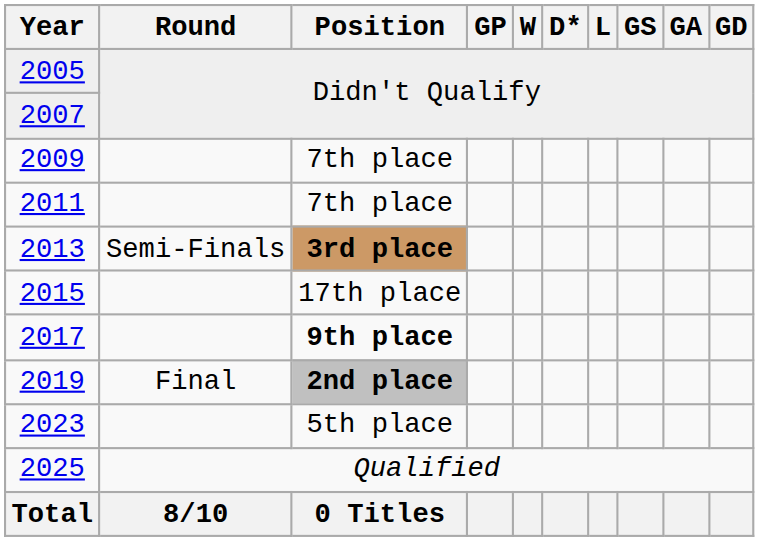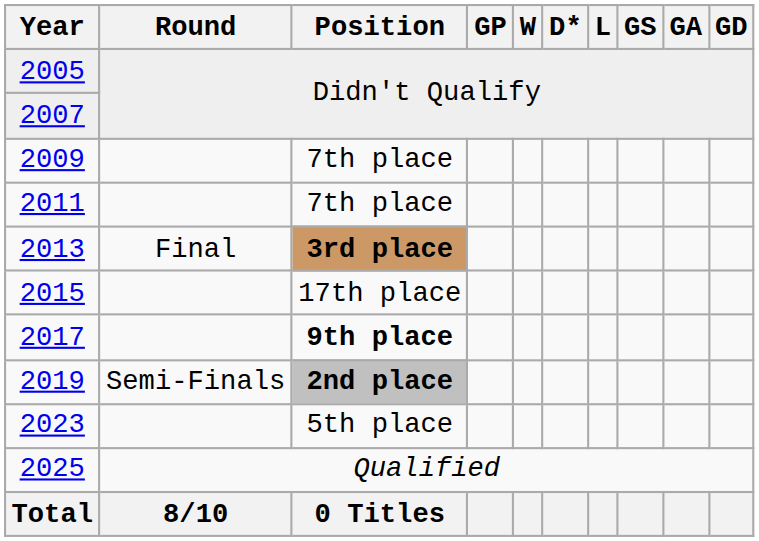2013 | Round: Semi-Finals -> Final
2019 | Round: Final -> Semi-Finals
